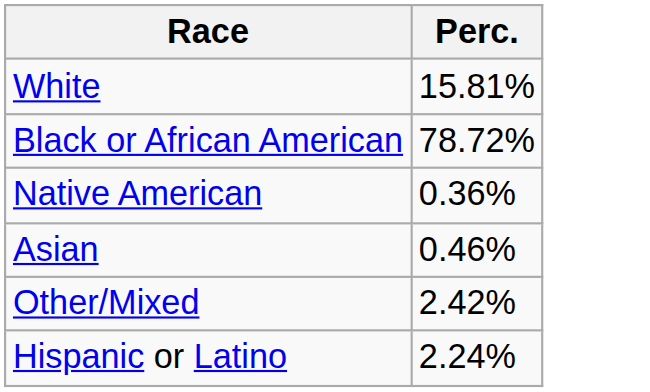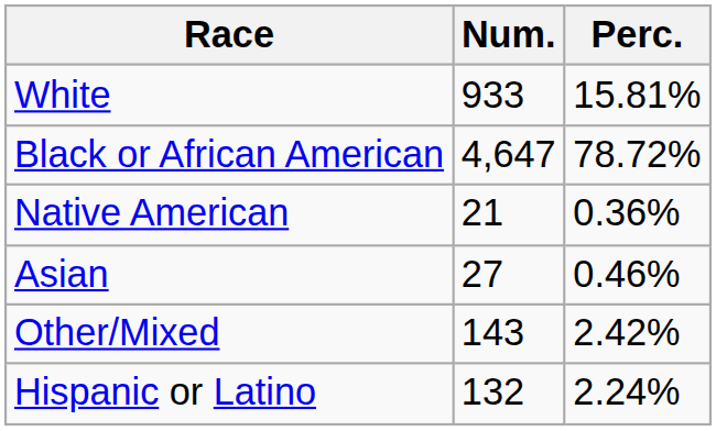+ column: Num. | 933 | 4,647 | 21 | 27 | 143 | 132
